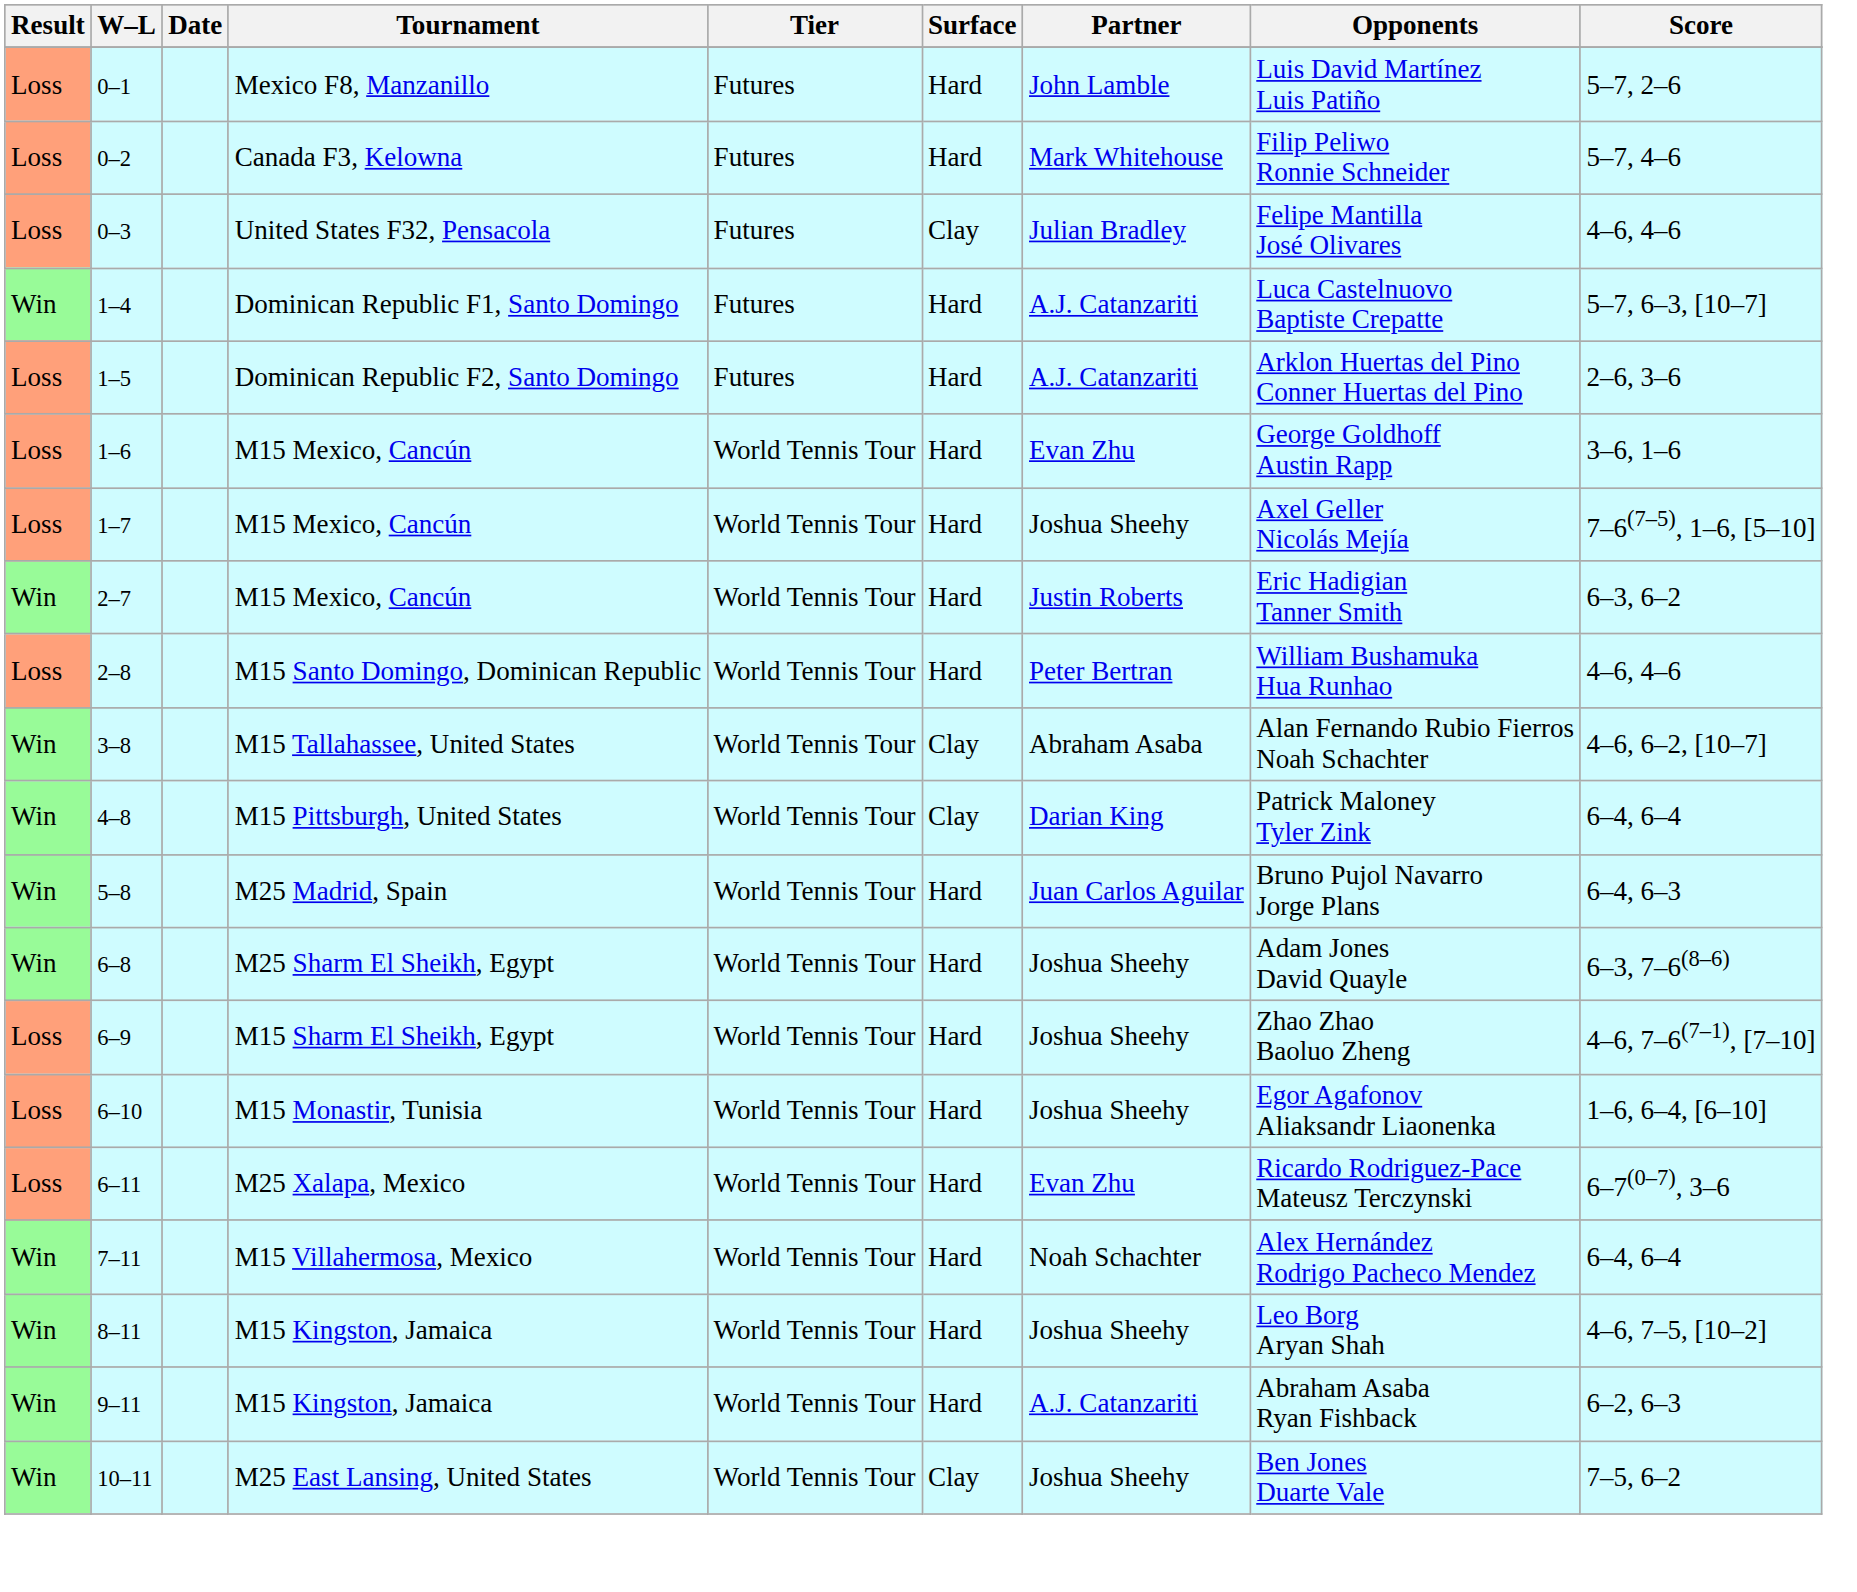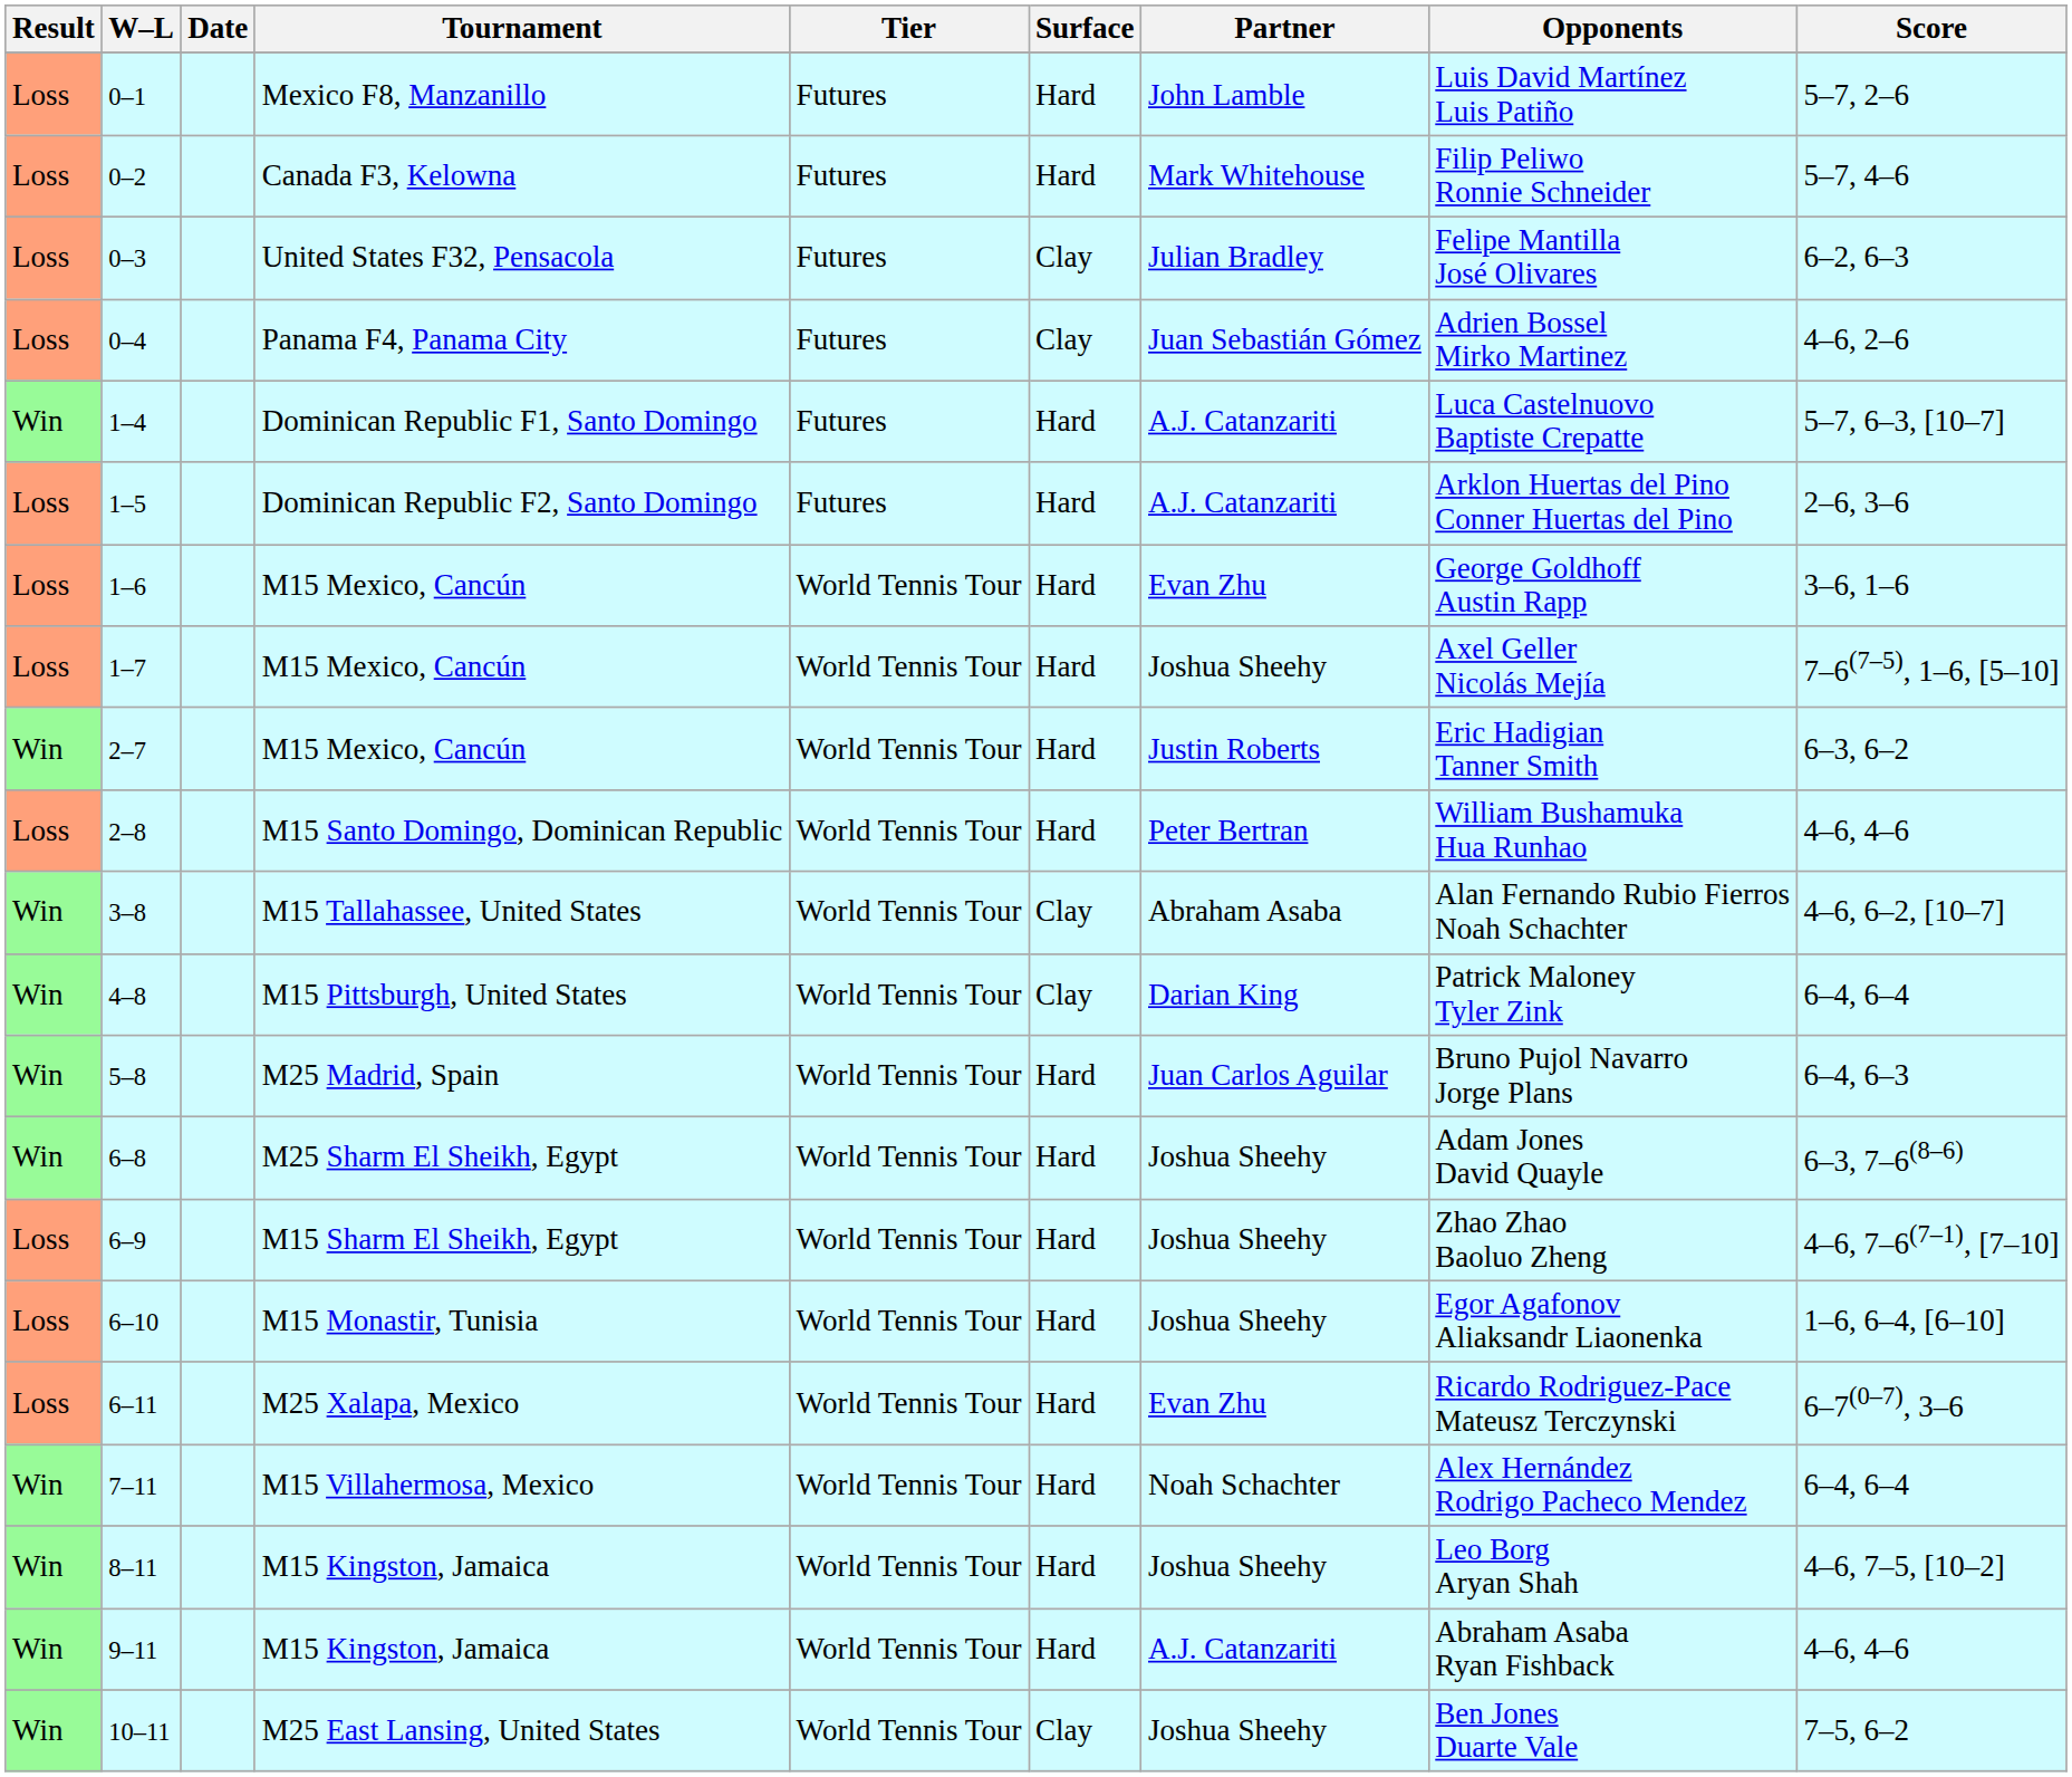0–3 | Score: 4–6, 4–6 -> 6–2, 6–3
+ row: Loss | 0–4 | Panama F4, Panama City | Futures | Clay | Juan Sebastián Gómez | Adrien Bossel Mirko Martinez | 4–6, 2–6
9–11 | Score: 6–2, 6–3 -> 4–6, 4–6
